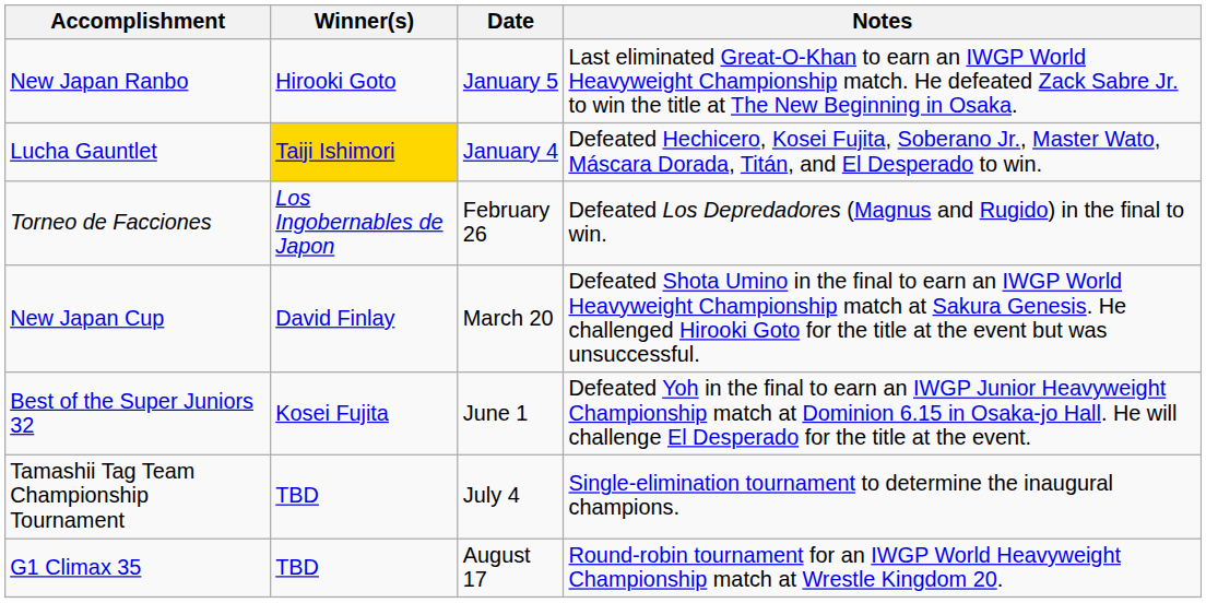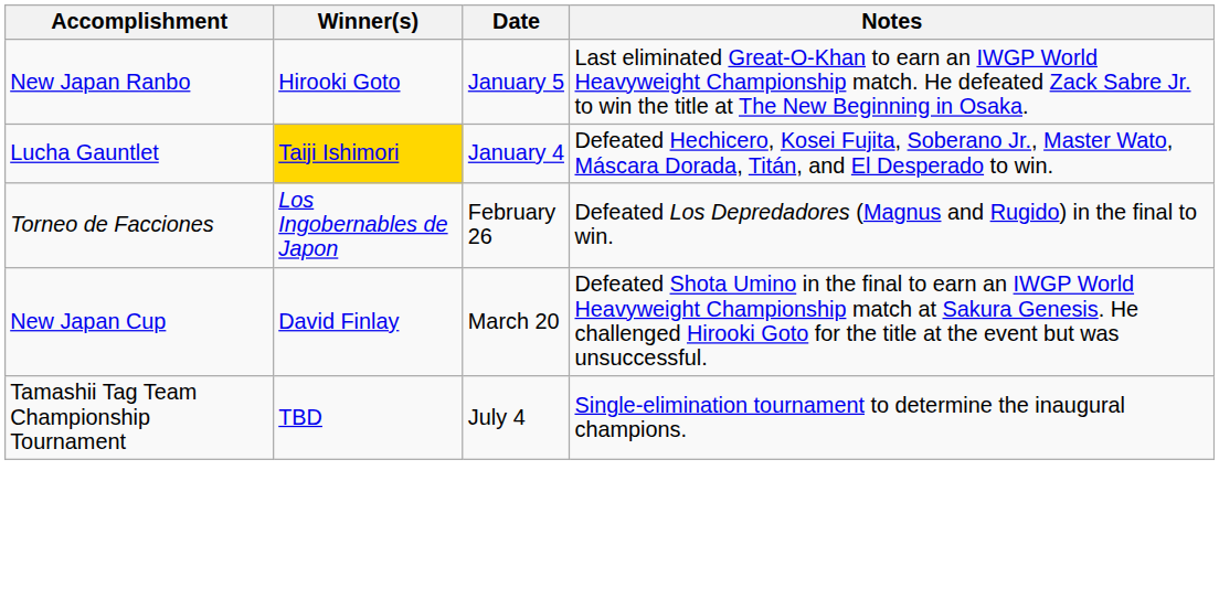- row: Best of the Super Juniors 32 | Kosei Fujita | June 1 | Defeated Yoh in the final to earn an IWGP Junior Heavyweight Championship match at Dominion 6.15 in Osaka-jo Hall. He will challenge El Desperado for the title at the event.
- row: G1 Climax 35 | TBD | August 17 | Round-robin tournament for an IWGP World Heavyweight Championship match at Wrestle Kingdom 20.
